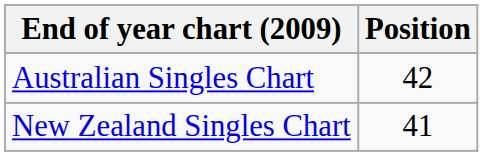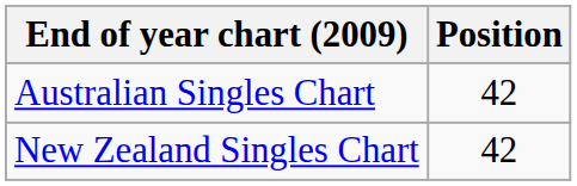New Zealand Singles Chart | Position: 41 -> 42
